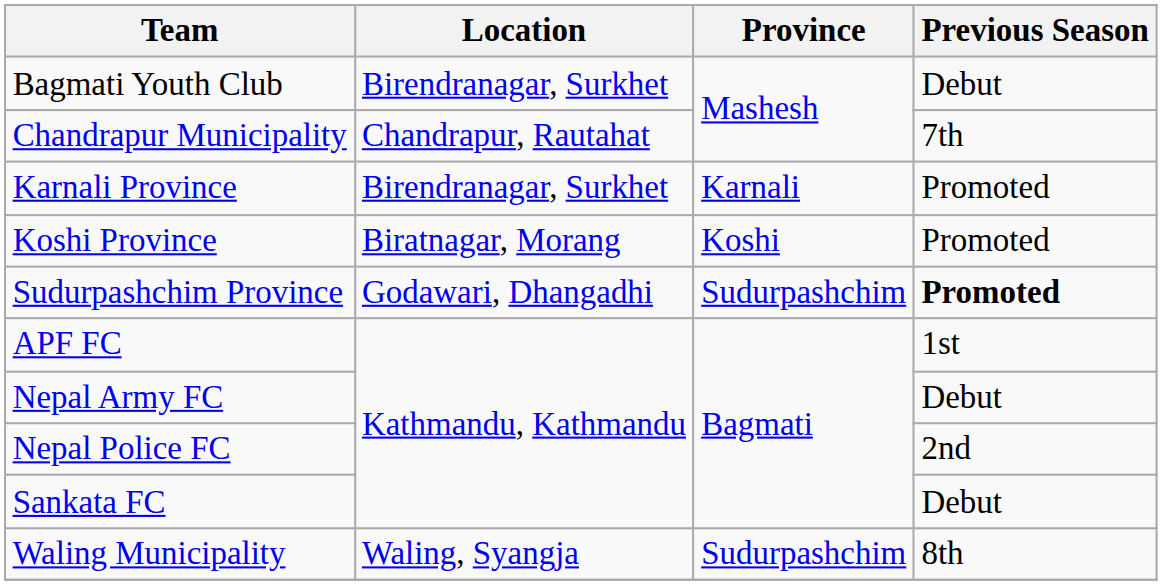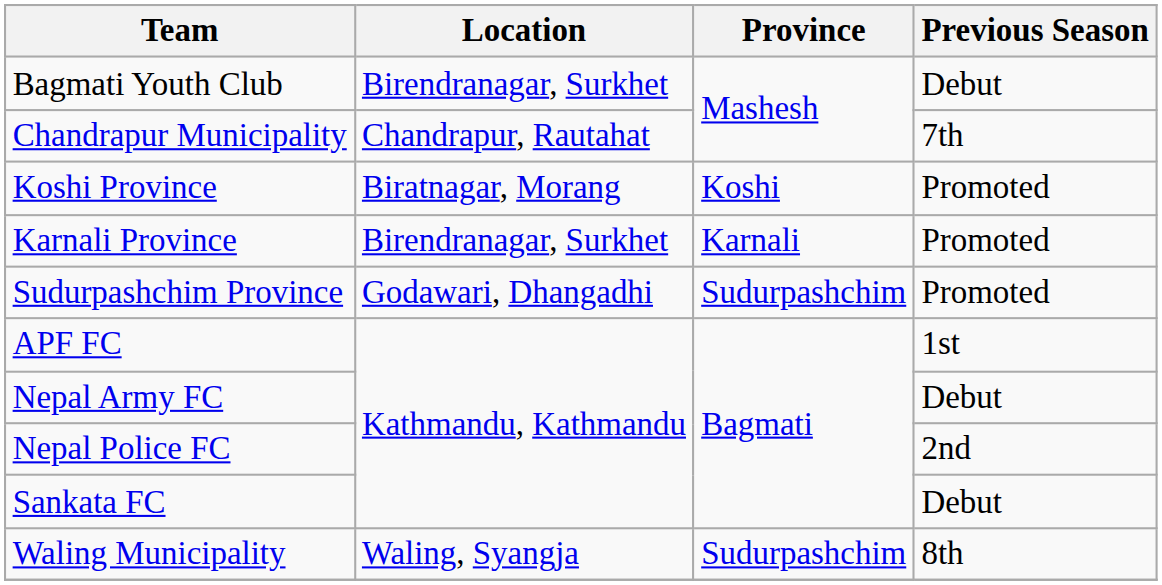rows swapped: Karnali Province <-> Koshi Province
Sudurpashchim Province | Previous Season: bold -> normal
